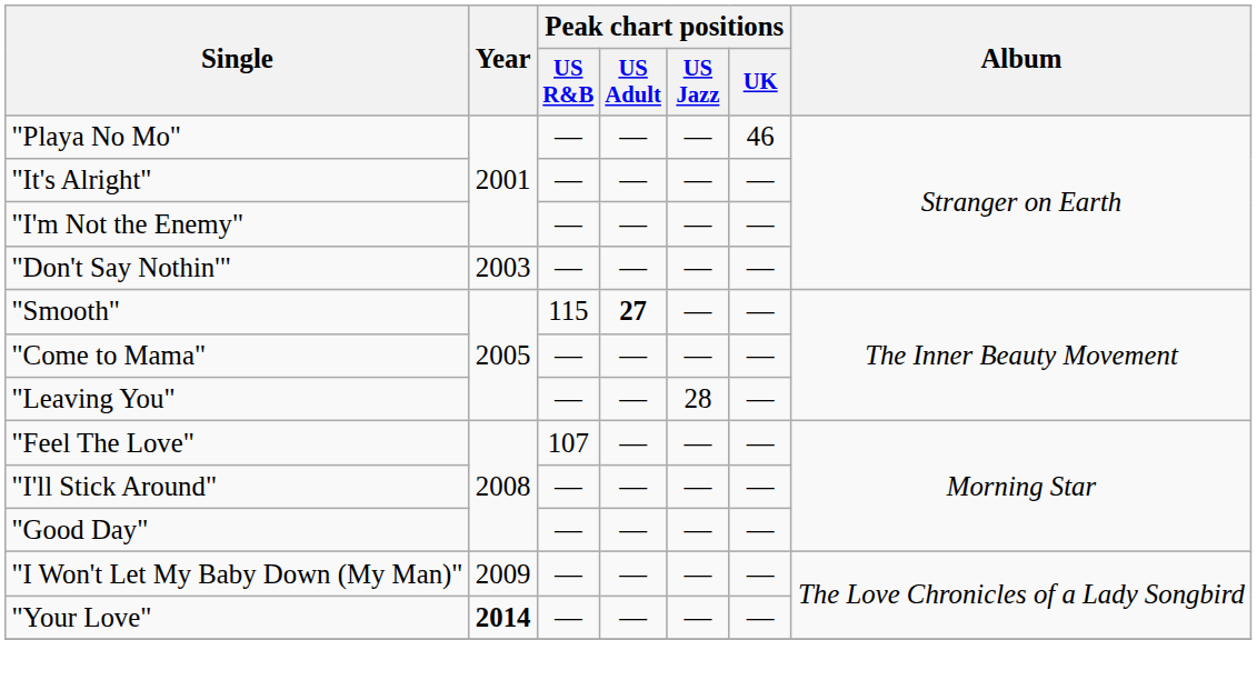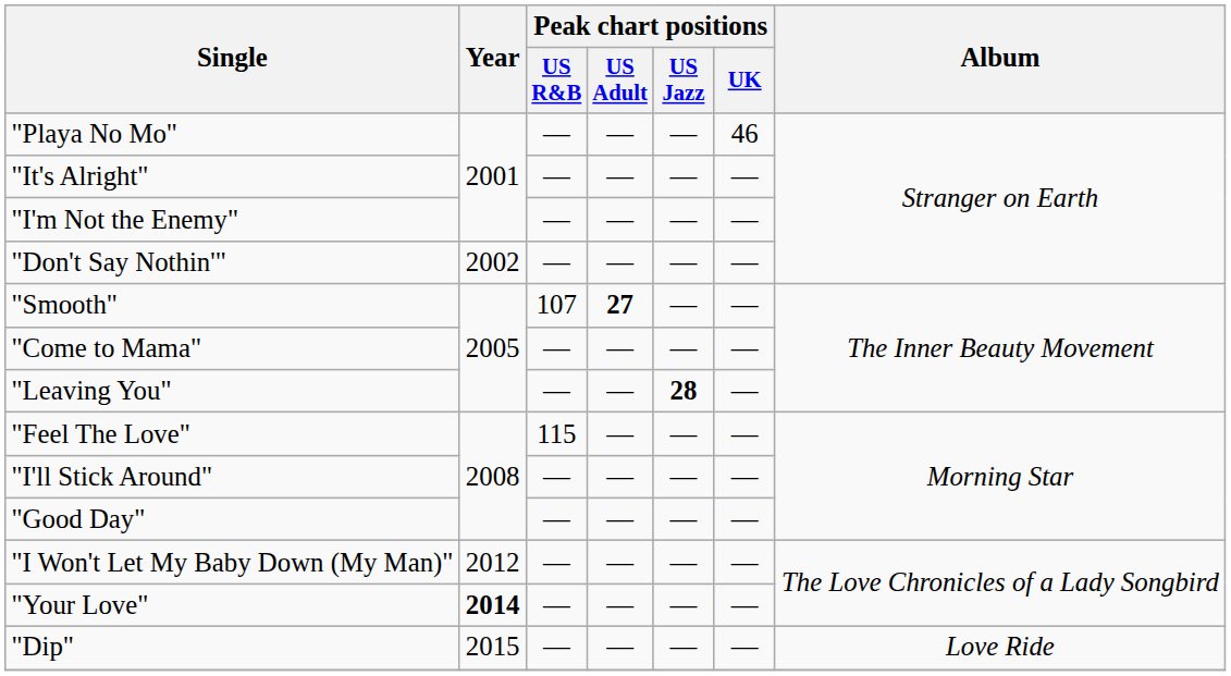"Don't Say Nothin'" | Year: 2003 -> 2002
"Smooth" | Peak chart positions / US R&B: 115 -> 107
"Leaving You" | Peak chart positions / US Jazz: normal -> bold
"Feel The Love" | Peak chart positions / US R&B: 107 -> 115
"I Won't Let My Baby Down (My Man)" | Year: 2009 -> 2012
+ row: "Dip" | 2015 | — | — | — | — | Love Ride
